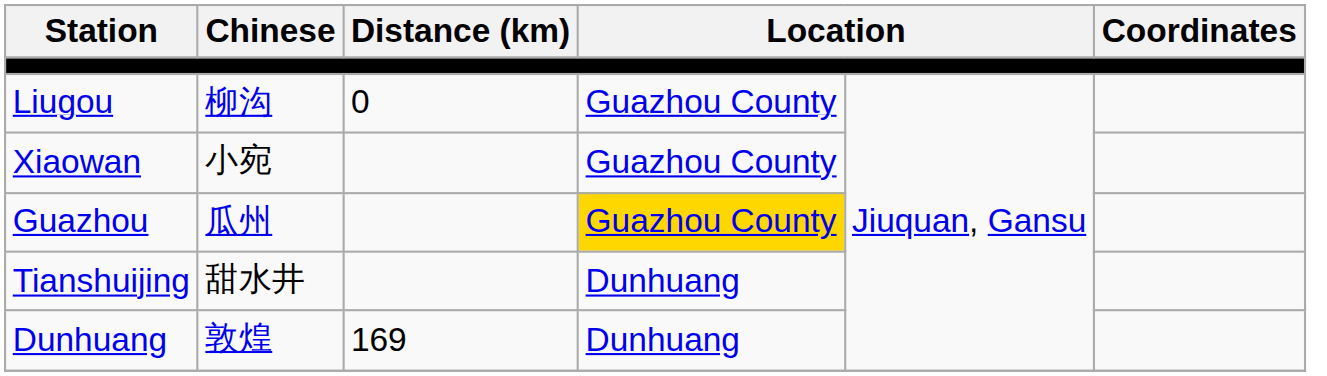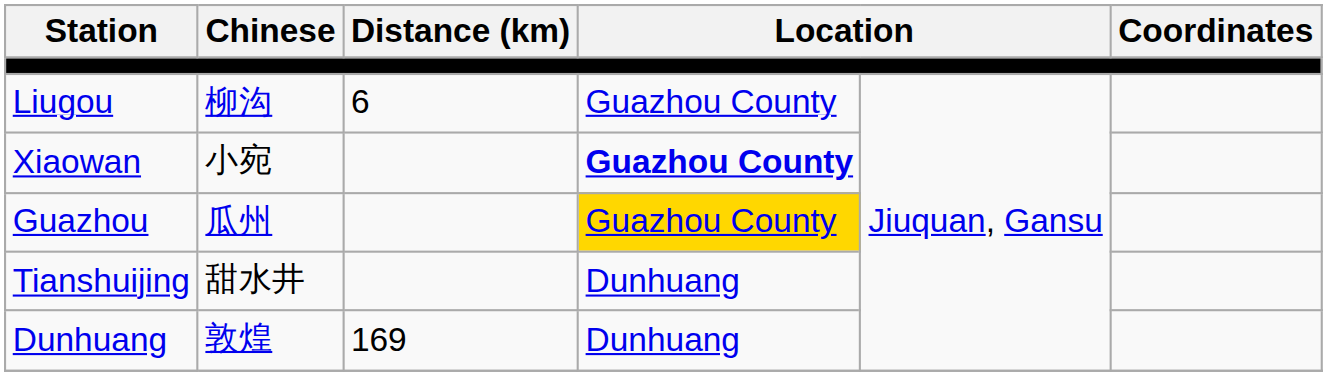Liugou | Distance (km): 0 -> 6
Xiaowan | column 4: normal -> bold
